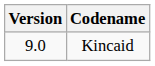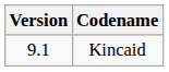Kincaid | Version: 9.0 -> 9.1
